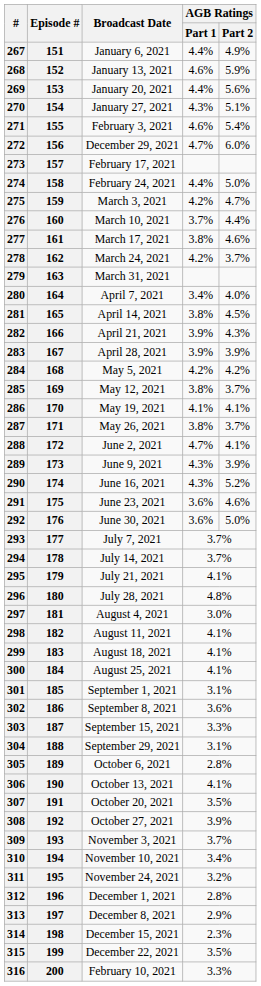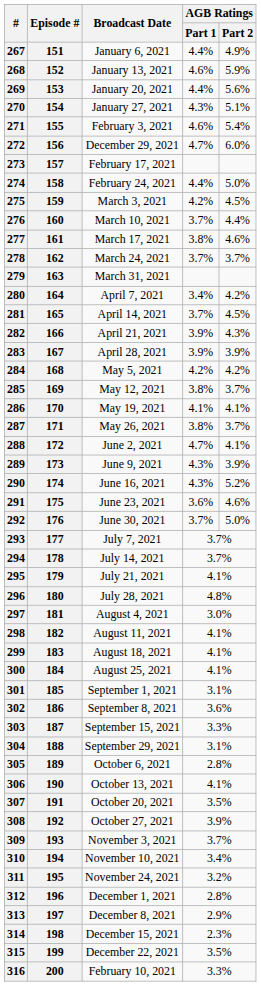275 | AGB Ratings / Part 2: 4.7% -> 4.5%
278 | AGB Ratings / Part 1: 4.2% -> 3.7%
280 | AGB Ratings / Part 2: 4.0% -> 4.2%
281 | AGB Ratings / Part 1: 3.8% -> 3.7%
292 | AGB Ratings / Part 1: 3.6% -> 3.7%
